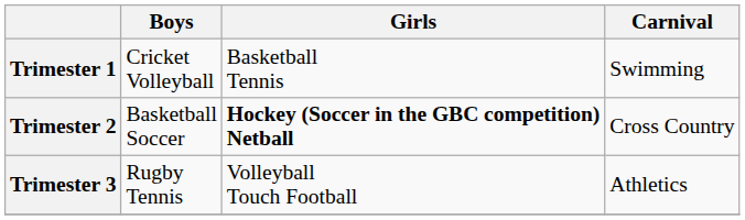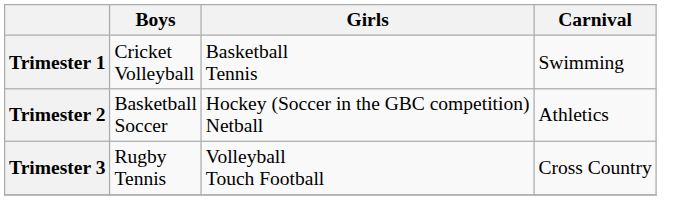Trimester 2 | Girls: bold -> normal
Trimester 2 | Carnival: Cross Country -> Athletics
Trimester 3 | Carnival: Athletics -> Cross Country
